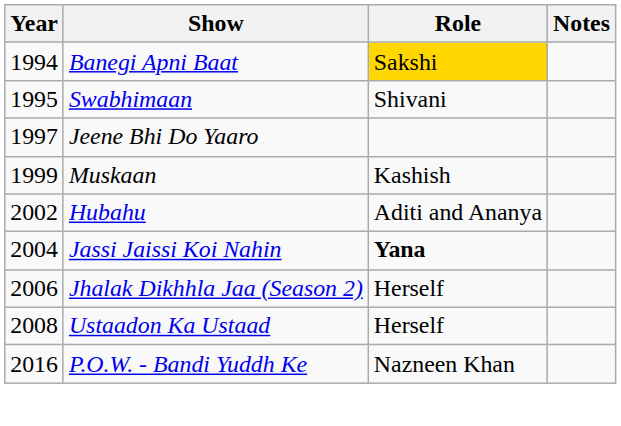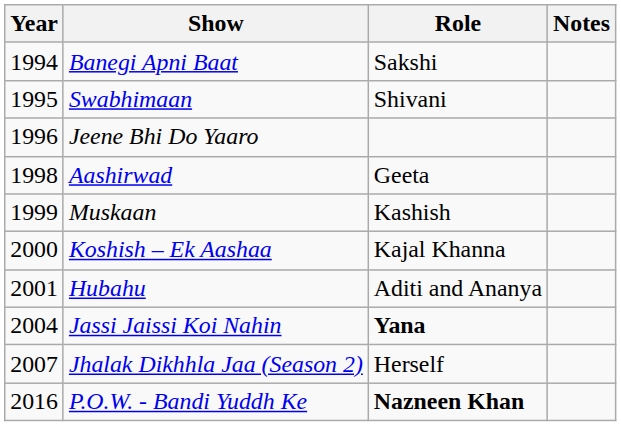Banegi Apni Baat | Role: gold background -> no background
Jeene Bhi Do Yaaro | Year: 1997 -> 1996
+ row: 1998 | Aashirwad | Geeta
+ row: 2000 | Koshish – Ek Aashaa | Kajal Khanna
Hubahu | Year: 2002 -> 2001
Jhalak Dikhhla Jaa (Season 2) | Year: 2006 -> 2007
- row: 2008 | Ustaadon Ka Ustaad | Herself
P.O.W. - Bandi Yuddh Ke | Role: normal -> bold
